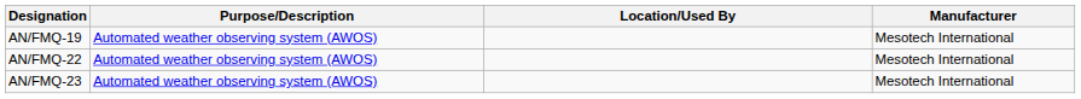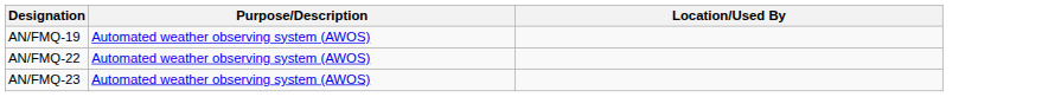- column: Manufacturer | Mesotech International | Mesotech International | Mesotech International
